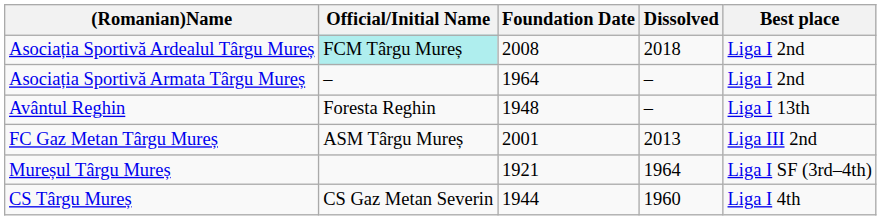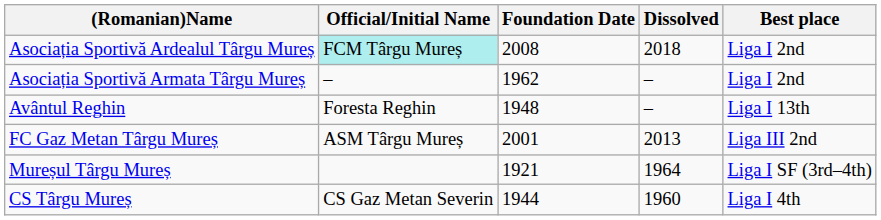Asociația Sportivă Armata Târgu Mureș | Foundation Date: 1964 -> 1962
